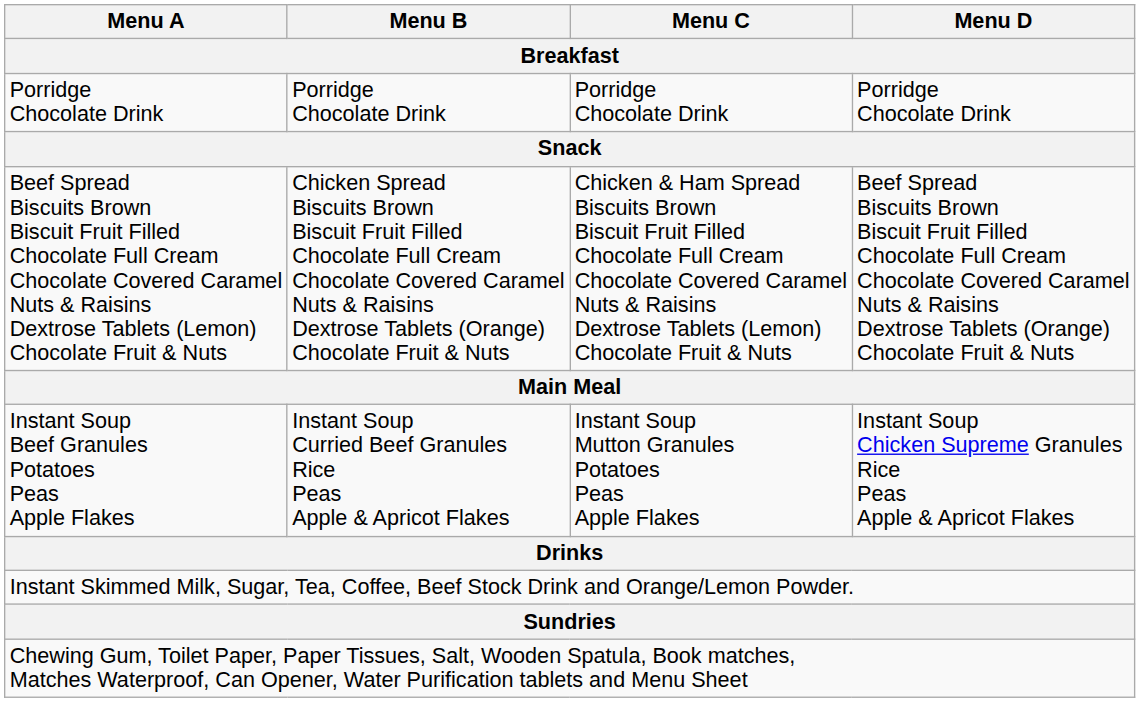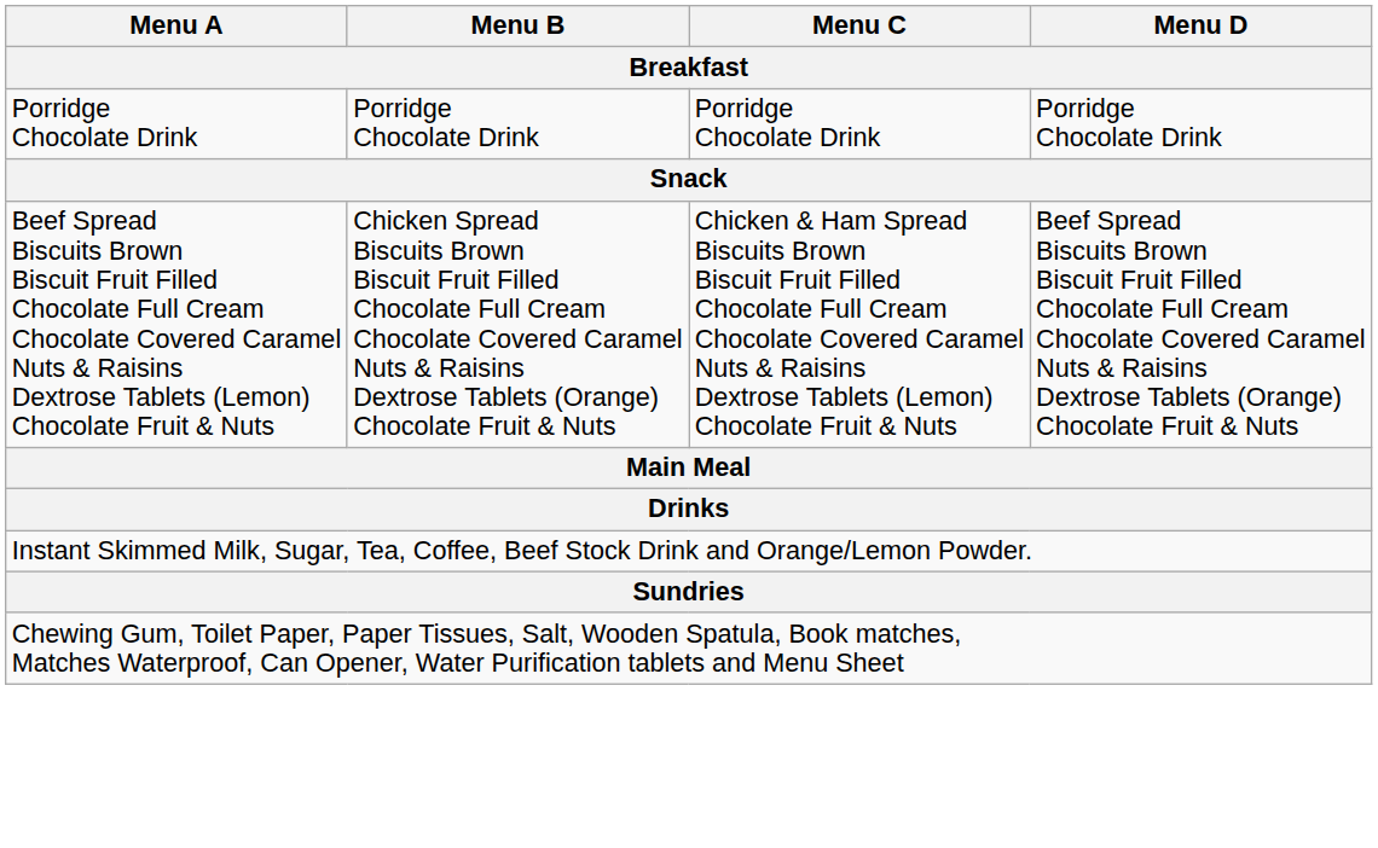- row: Instant Soup Beef Granules Potatoes Peas Apple Flakes | Instant Soup Curried Beef Granules Rice Peas Apple & Apricot Flakes | Instant Soup Mutton Granules Potatoes Peas Apple Flakes | Instant Soup Chicken Supreme Granules Rice Peas Apple & Apricot Flakes
